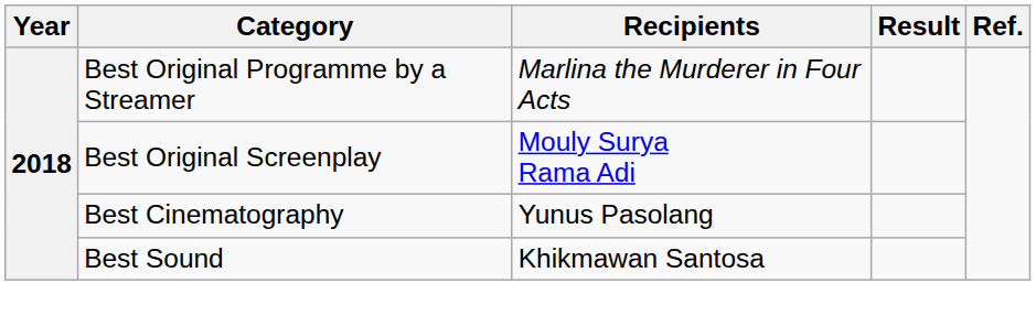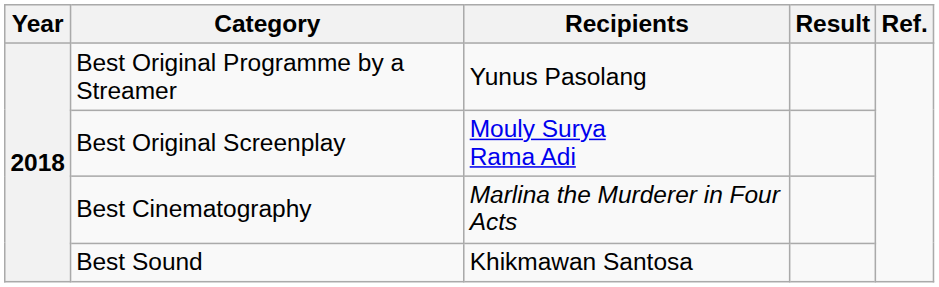Best Original Programme by a Streamer | Recipients: Marlina the Murderer in Four Acts -> Yunus Pasolang
Best Cinematography | Recipients: Yunus Pasolang -> Marlina the Murderer in Four Acts
